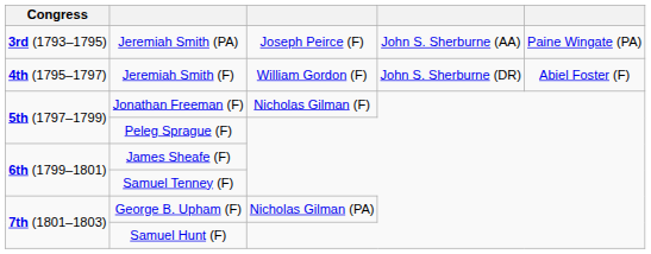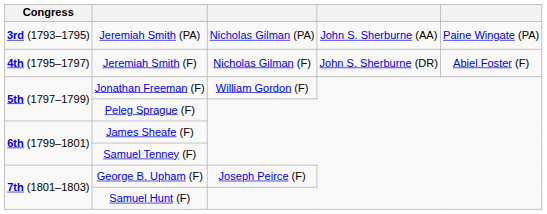Jeremiah Smith (PA) | column 3: Joseph Peirce (F) -> Nicholas Gilman (PA)
Jeremiah Smith (F) | column 3: William Gordon (F) -> Nicholas Gilman (F)
Jonathan Freeman (F) | column 3: Nicholas Gilman (F) -> William Gordon (F)
George B. Upham (F) | column 3: Nicholas Gilman (PA) -> Joseph Peirce (F)
